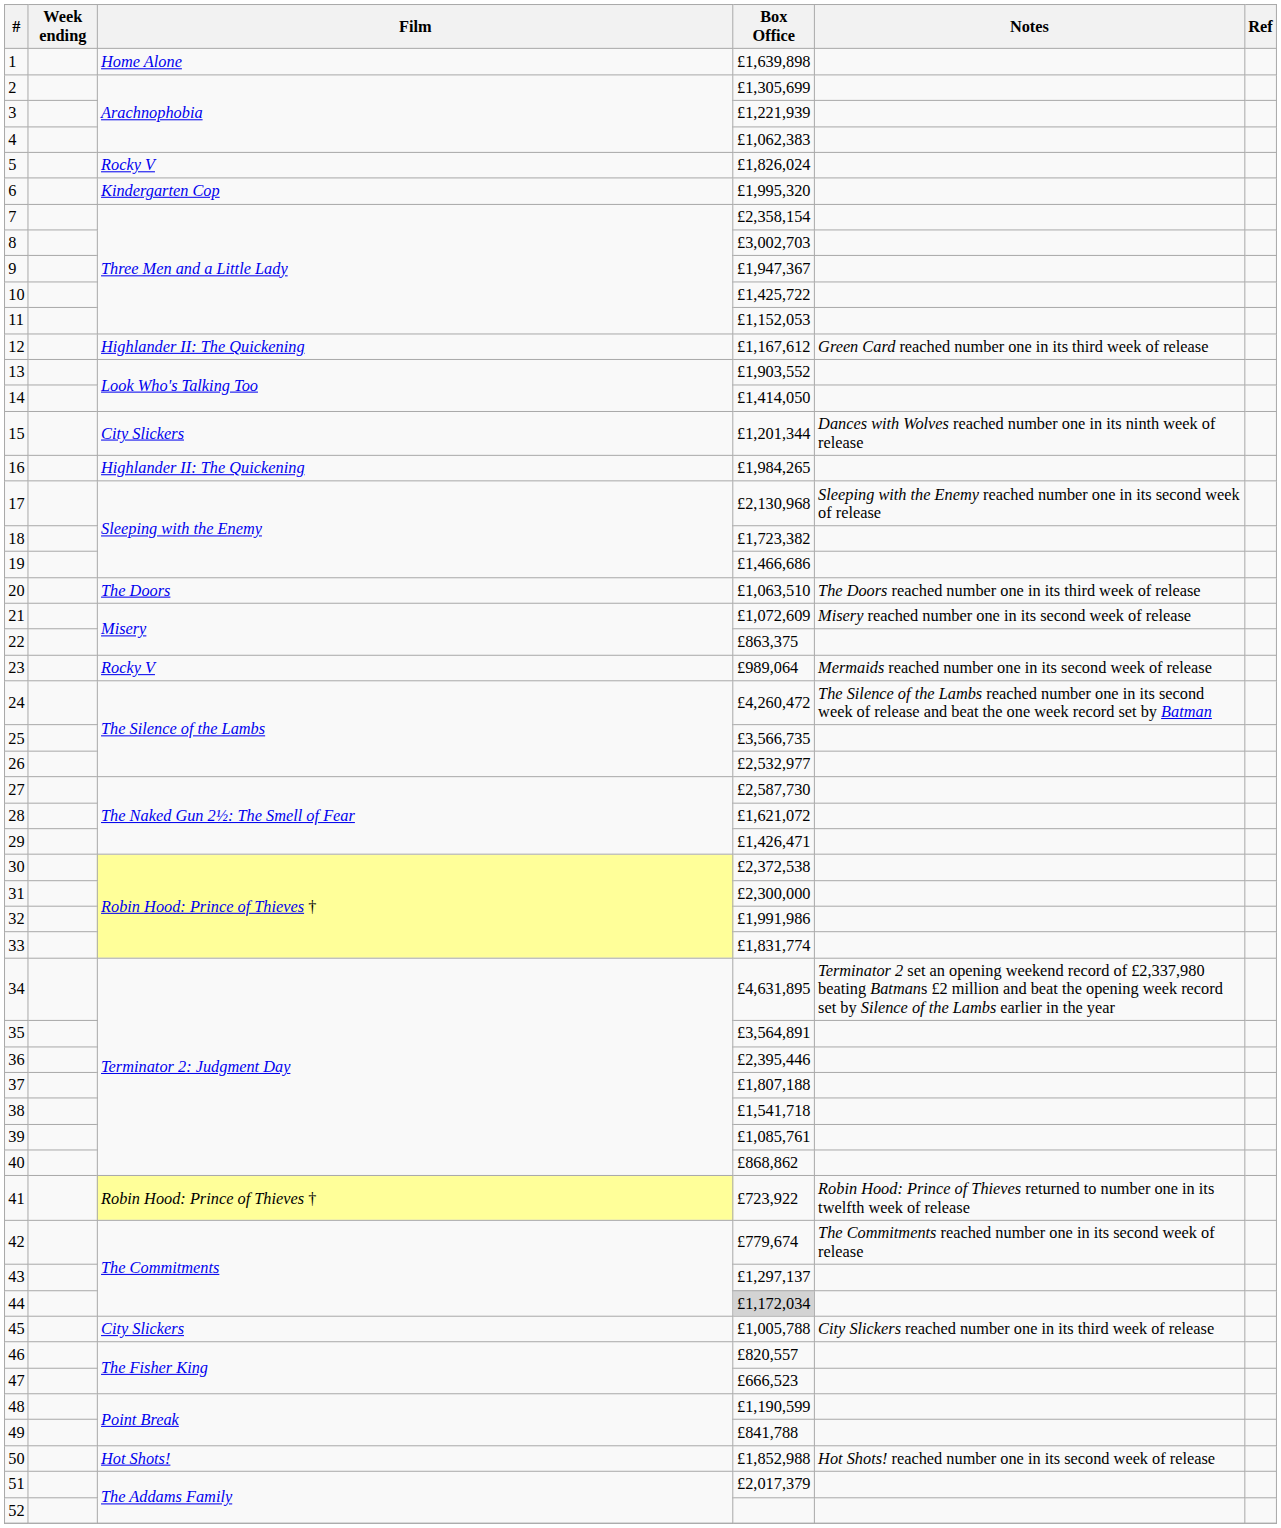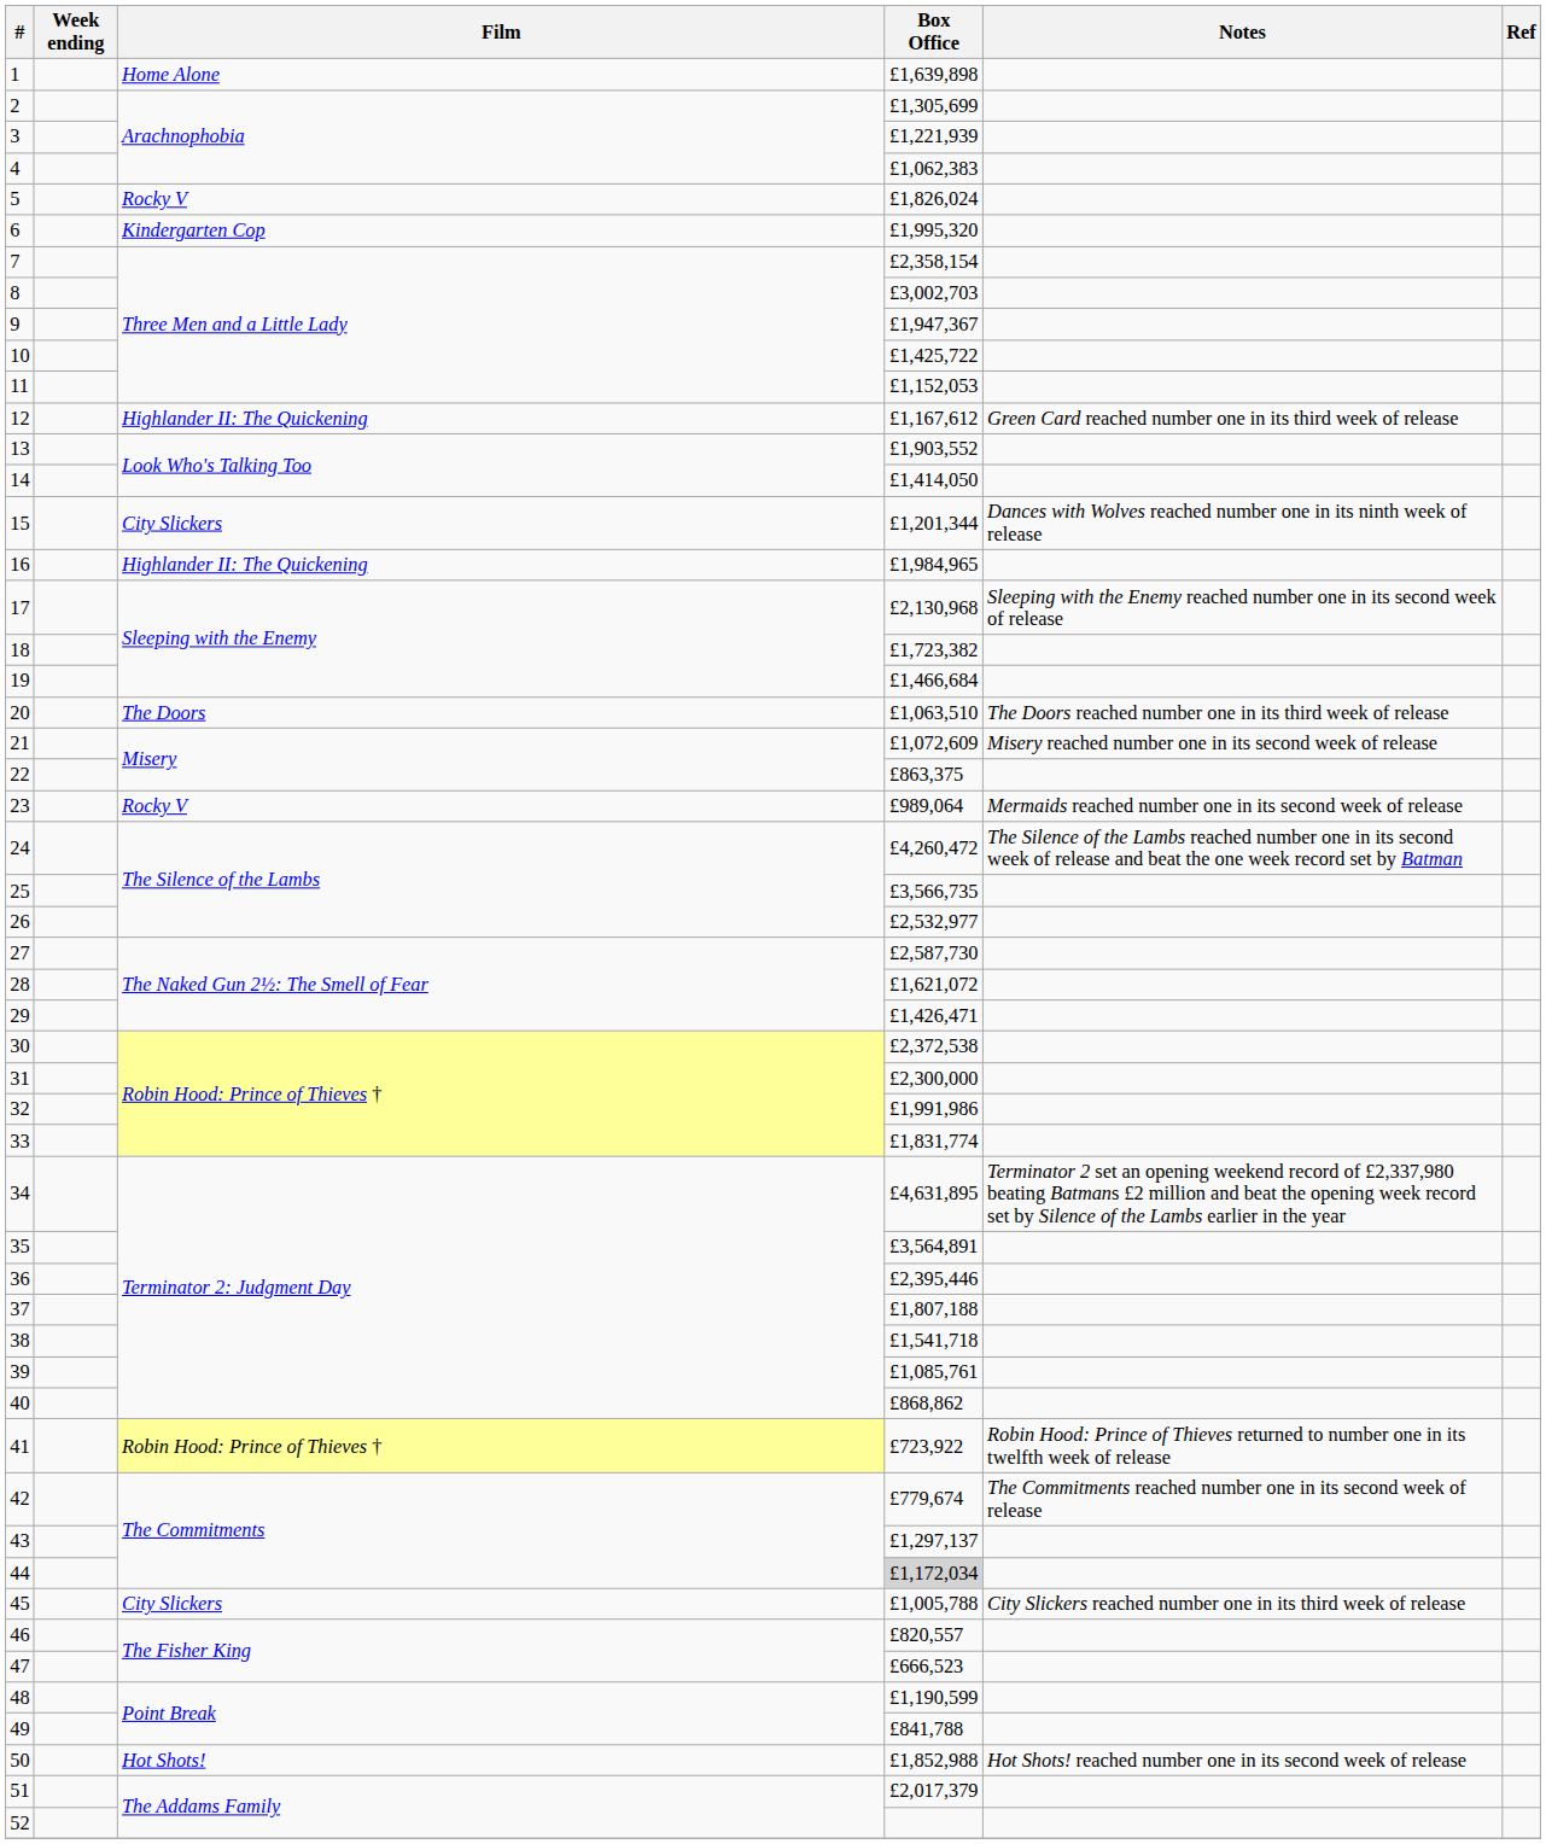16 | Box Office: £1,984,265 -> £1,984,965
19 | Box Office: £1,466,686 -> £1,466,684
